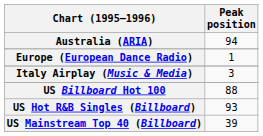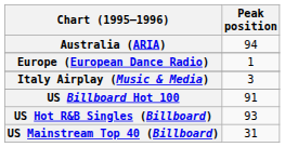US Billboard Hot 100 | Peak position: 88 -> 91
US Mainstream Top 40 (Billboard) | Peak position: 39 -> 31
